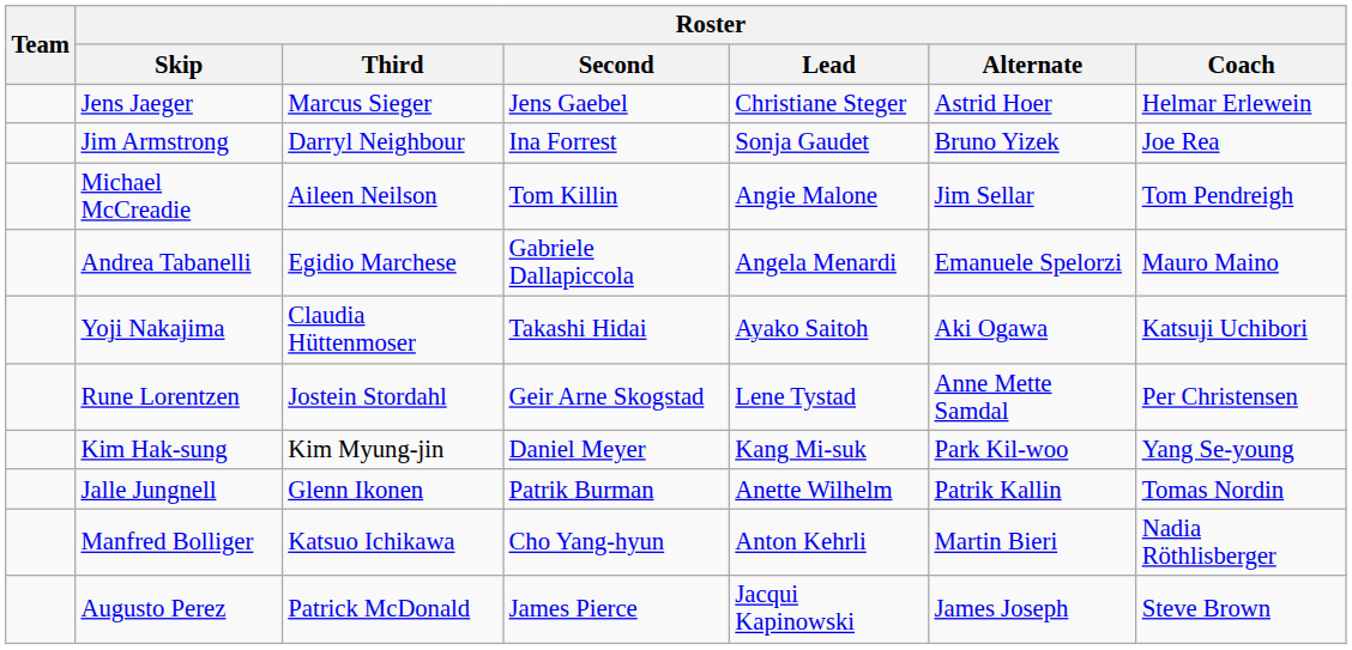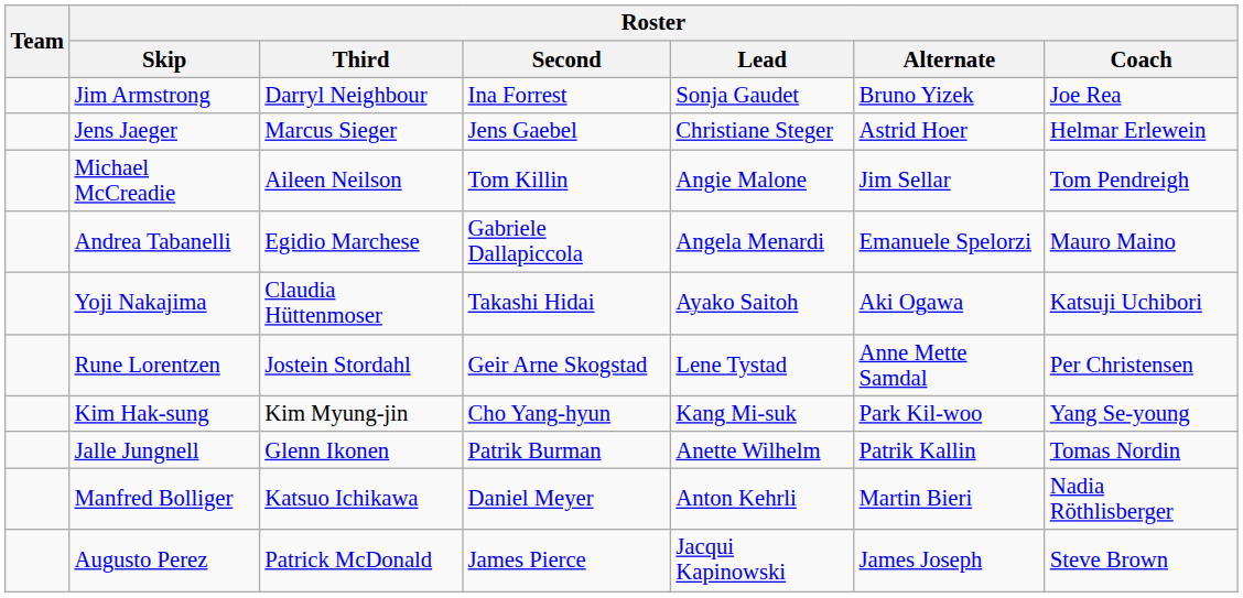rows swapped: Jim Armstrong <-> Jens Jaeger
Kim Hak-sung | Roster / Second: Daniel Meyer -> Cho Yang-hyun
Manfred Bolliger | Roster / Second: Cho Yang-hyun -> Daniel Meyer
